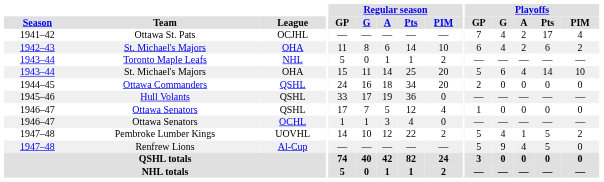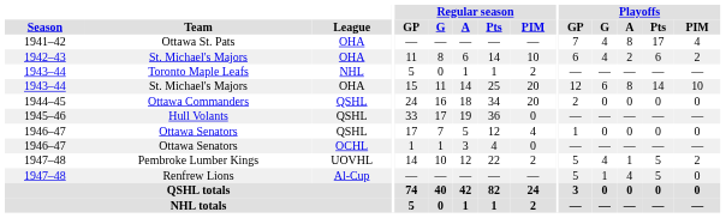Ottawa St. Pats | League: OCJHL -> OHA
Ottawa St. Pats | Playoffs / A: 2 -> 8
1943–44 / St. Michael's Majors | Playoffs / GP: 5 -> 12
1943–44 / St. Michael's Majors | Playoffs / A: 4 -> 8
Renfrew Lions | Playoffs / G: 9 -> 1
